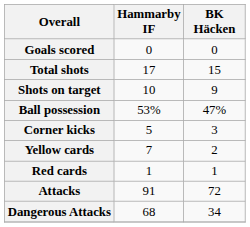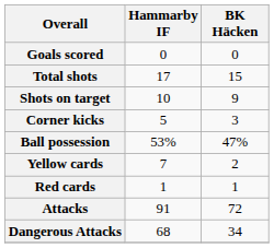rows swapped: Ball possession <-> Corner kicks
